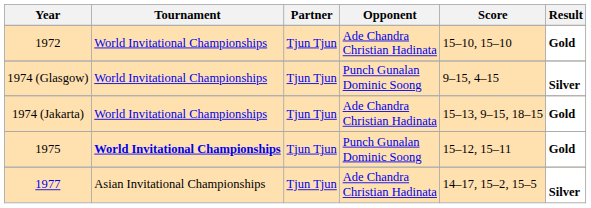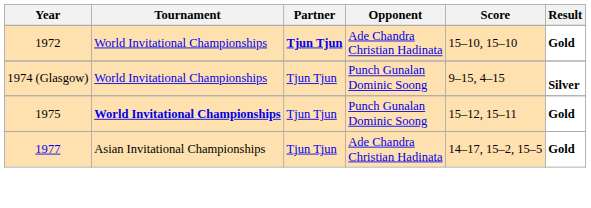1972 | Partner: normal -> bold
- row: 1974 (Jakarta) | World Invitational Championships | Tjun Tjun | Ade Chandra Christian Hadinata | 15–13, 9–15, 18–15 | Gold
1977 | Result: Silver -> Gold
